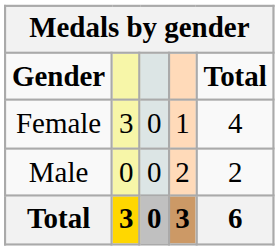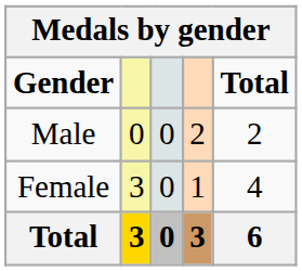rows swapped: Male <-> Female
